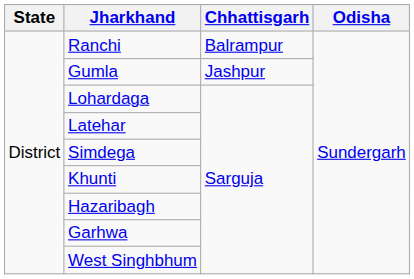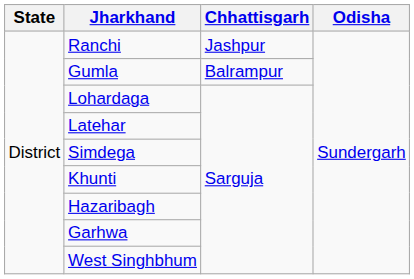Ranchi | Chhattisgarh: Balrampur -> Jashpur
Gumla | Chhattisgarh: Jashpur -> Balrampur
